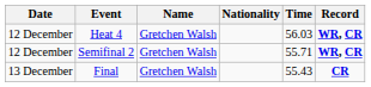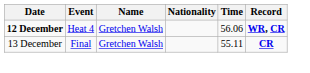Heat 4 | Date: normal -> bold
Heat 4 | Time: 56.03 -> 56.06
- row: 12 December | Semifinal 2 | Gretchen Walsh | 55.71 | WR, CR
Final | Time: 55.43 -> 55.11
